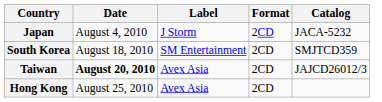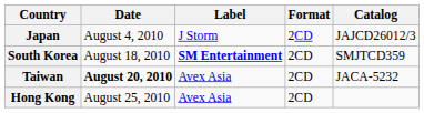Japan | Catalog: JACA-5232 -> JAJCD26012/3
South Korea | Label: normal -> bold
Taiwan | Catalog: JAJCD26012/3 -> JACA-5232
